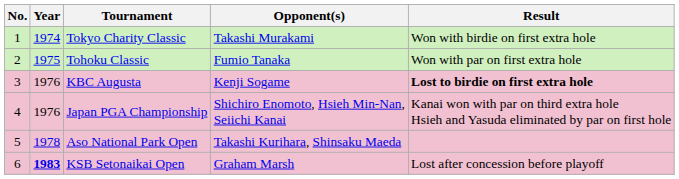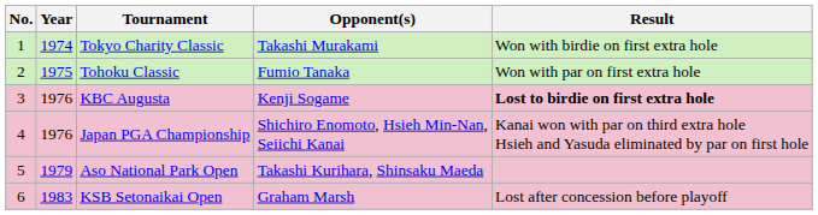Aso National Park Open | Year: 1978 -> 1979
KSB Setonaikai Open | Year: bold -> normal
